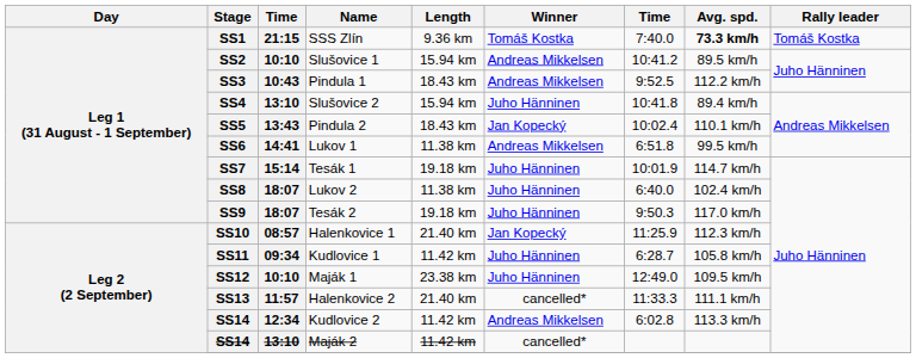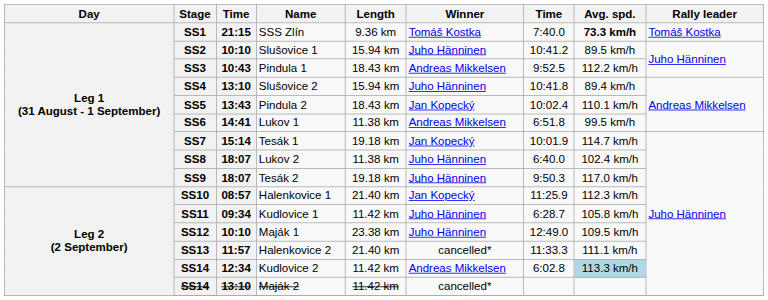SS2 | Winner: Andreas Mikkelsen -> Juho Hänninen
SS7 | Winner: Juho Hänninen -> Jan Kopecký
SS14 / Kudlovice 2 | Avg. spd.: no background -> lightblue background
